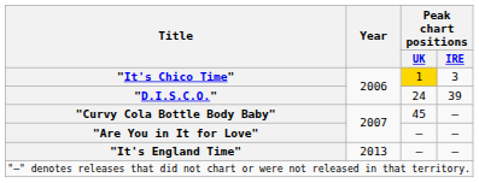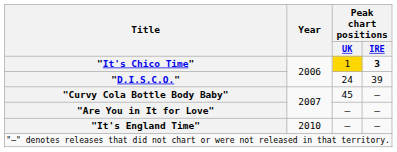"It's Chico Time" | Peak chart positions / IRE: normal -> bold
"It's England Time" | Year: 2013 -> 2010
